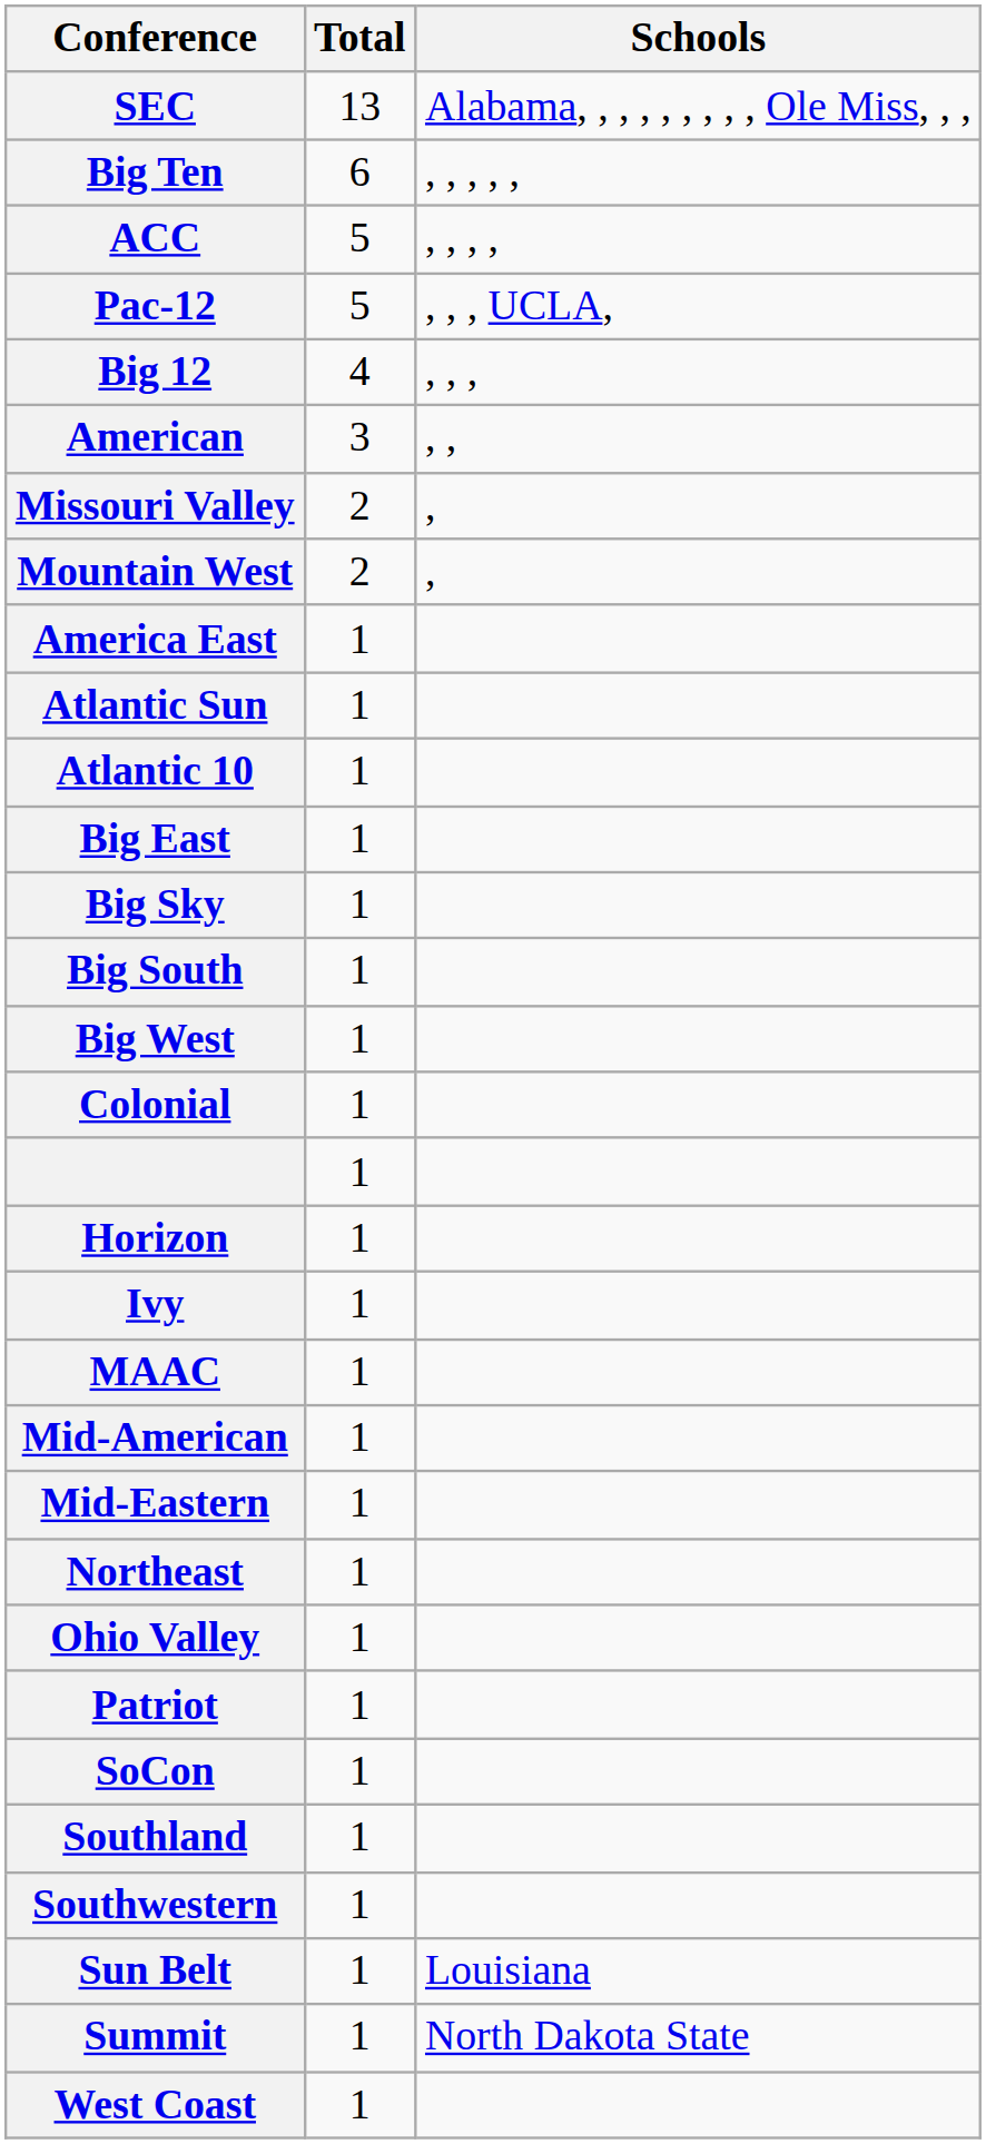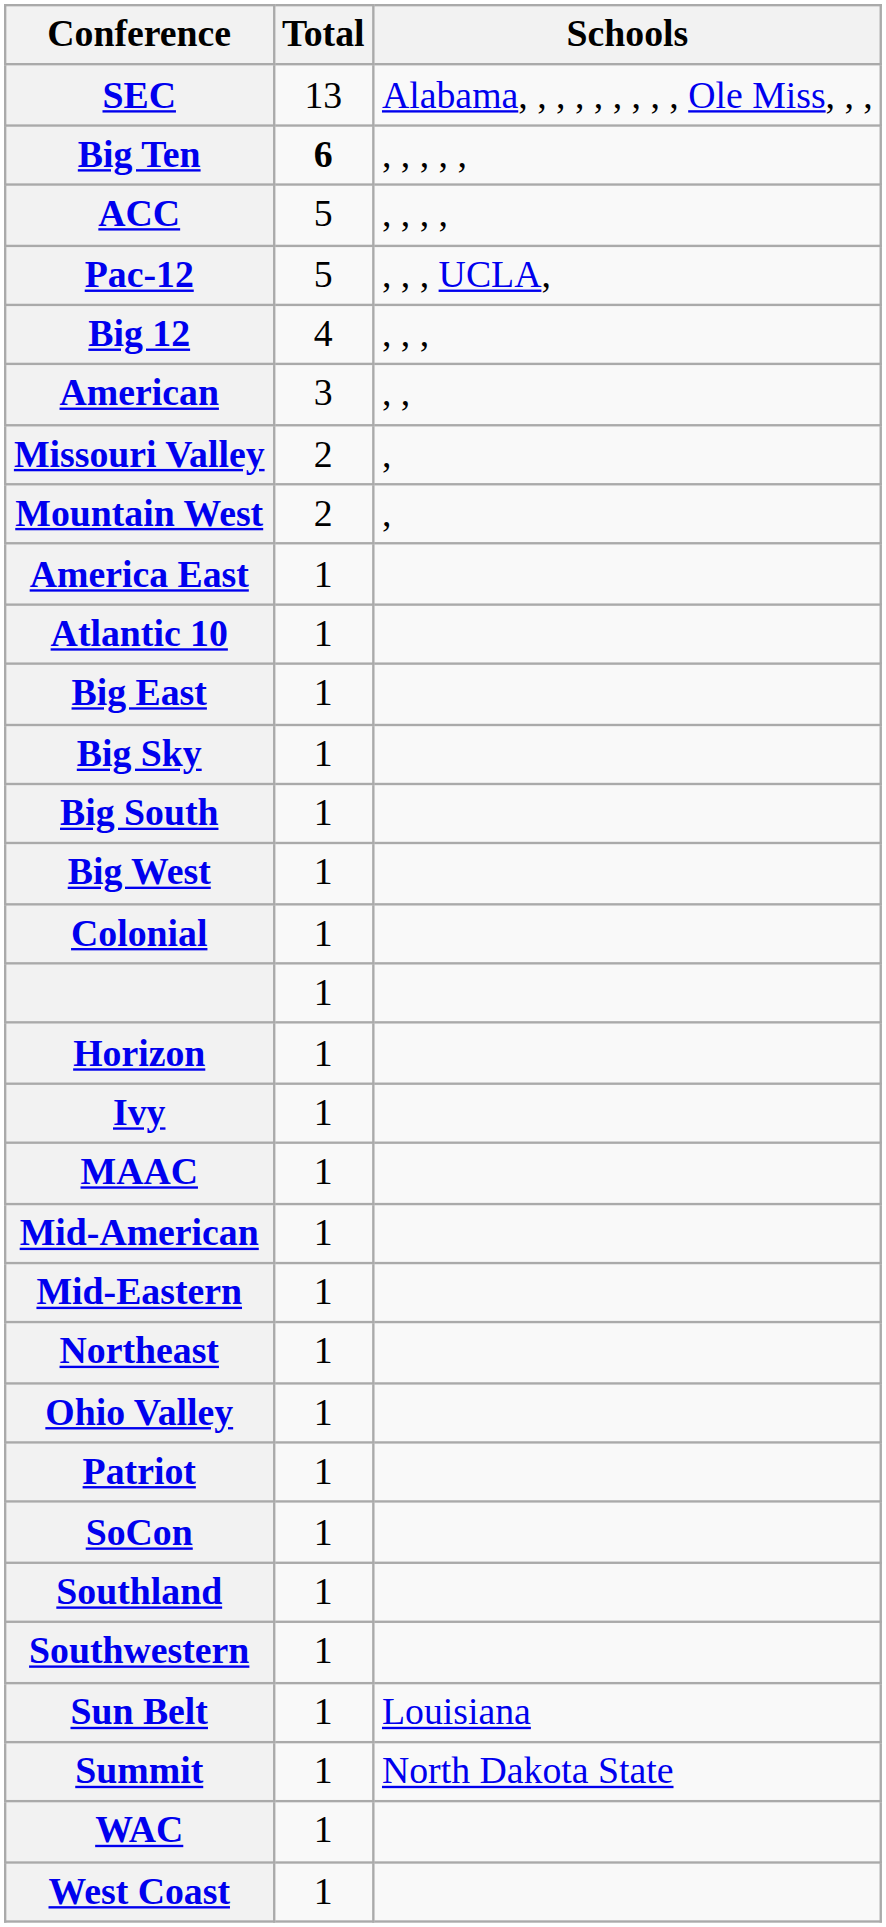Big Ten | Total: normal -> bold
- row: Atlantic Sun | 1
+ row: WAC | 1
